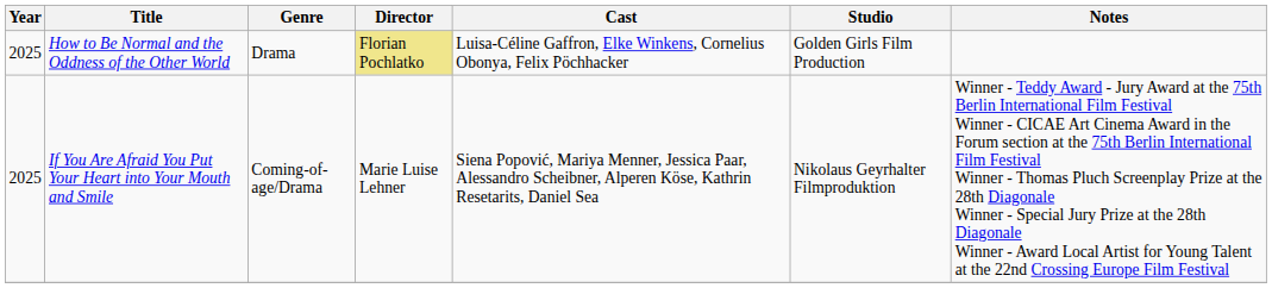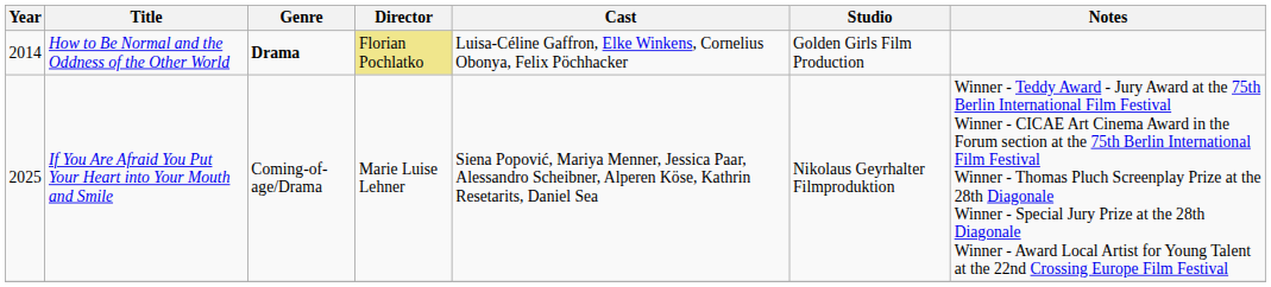How to Be Normal and the Oddness of the Other World | Year: 2025 -> 2014
How to Be Normal and the Oddness of the Other World | Genre: normal -> bold
